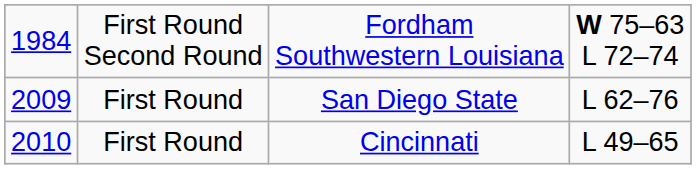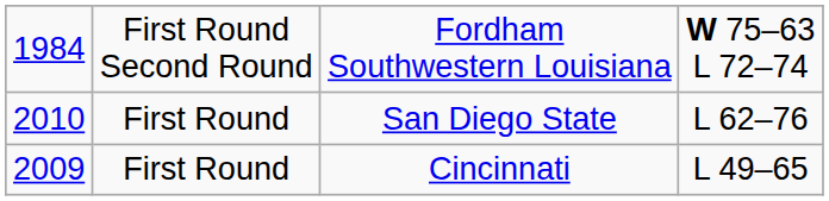San Diego State | column 1: 2009 -> 2010
Cincinnati | column 1: 2010 -> 2009
